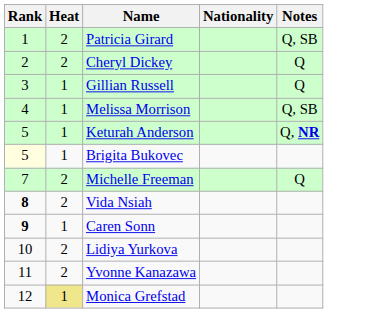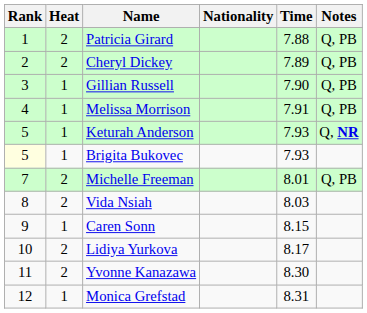+ column: Time | 7.88 | 7.89 | 7.90 | 7.91 | 7.93 | 7.93 | 8.01 | 8.03 | 8.15 | 8.17 | 8.30 | 8.31
Patricia Girard | Notes: Q, SB -> Q, PB
Cheryl Dickey | Notes: Q -> Q, PB
Gillian Russell | Notes: Q -> Q, PB
Melissa Morrison | Notes: Q, SB -> Q, PB
Michelle Freeman | Notes: Q -> Q, PB
Vida Nsiah | Rank: bold -> normal
Caren Sonn | Rank: bold -> normal
Monica Grefstad | Heat: khaki background -> no background
